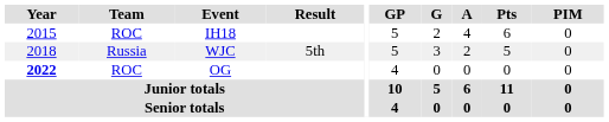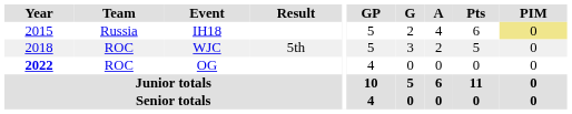IH18 | Team: ROC -> Russia
IH18 | PIM: no background -> khaki background
WJC | Team: Russia -> ROC
